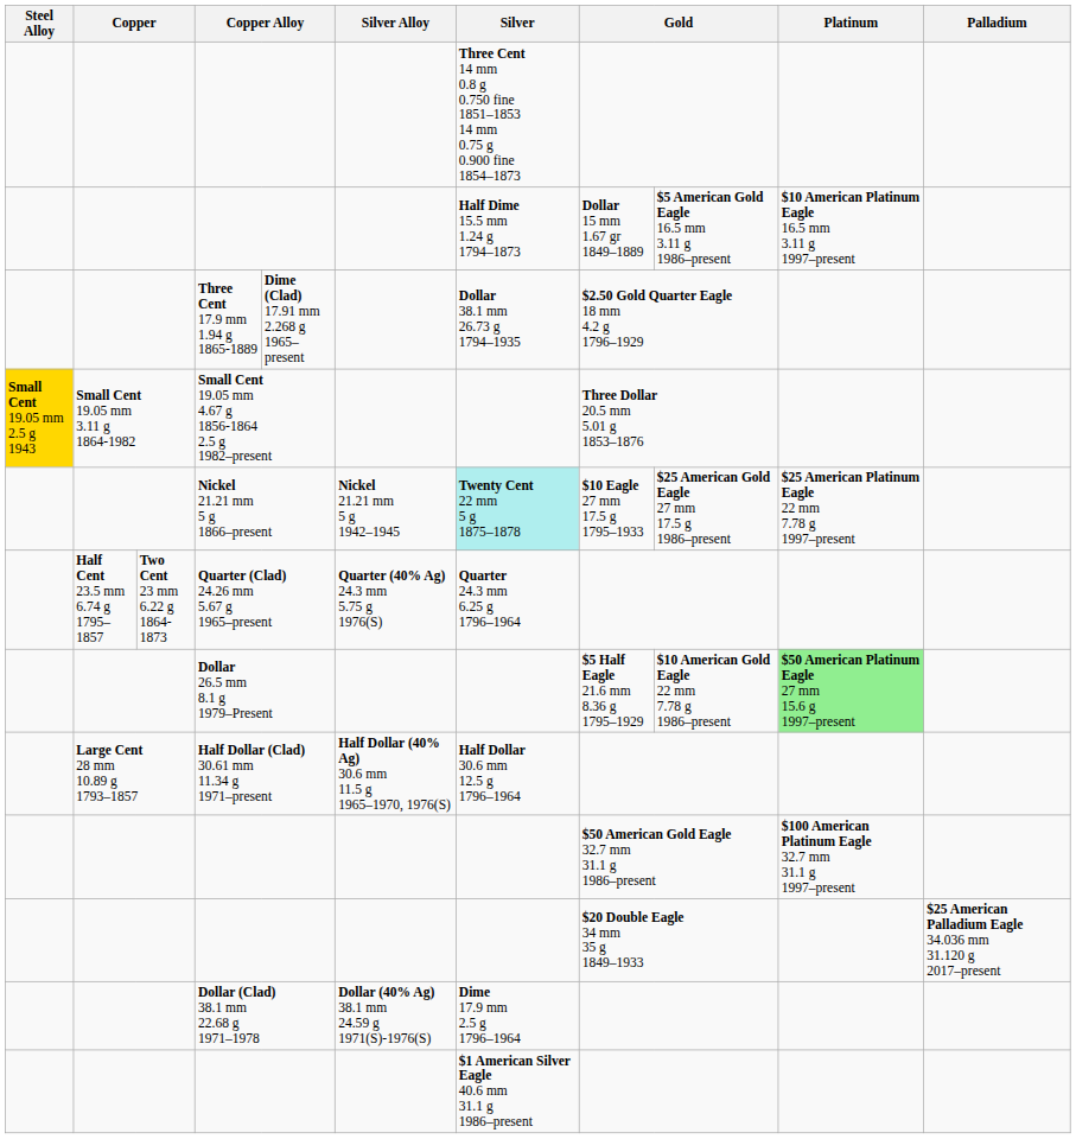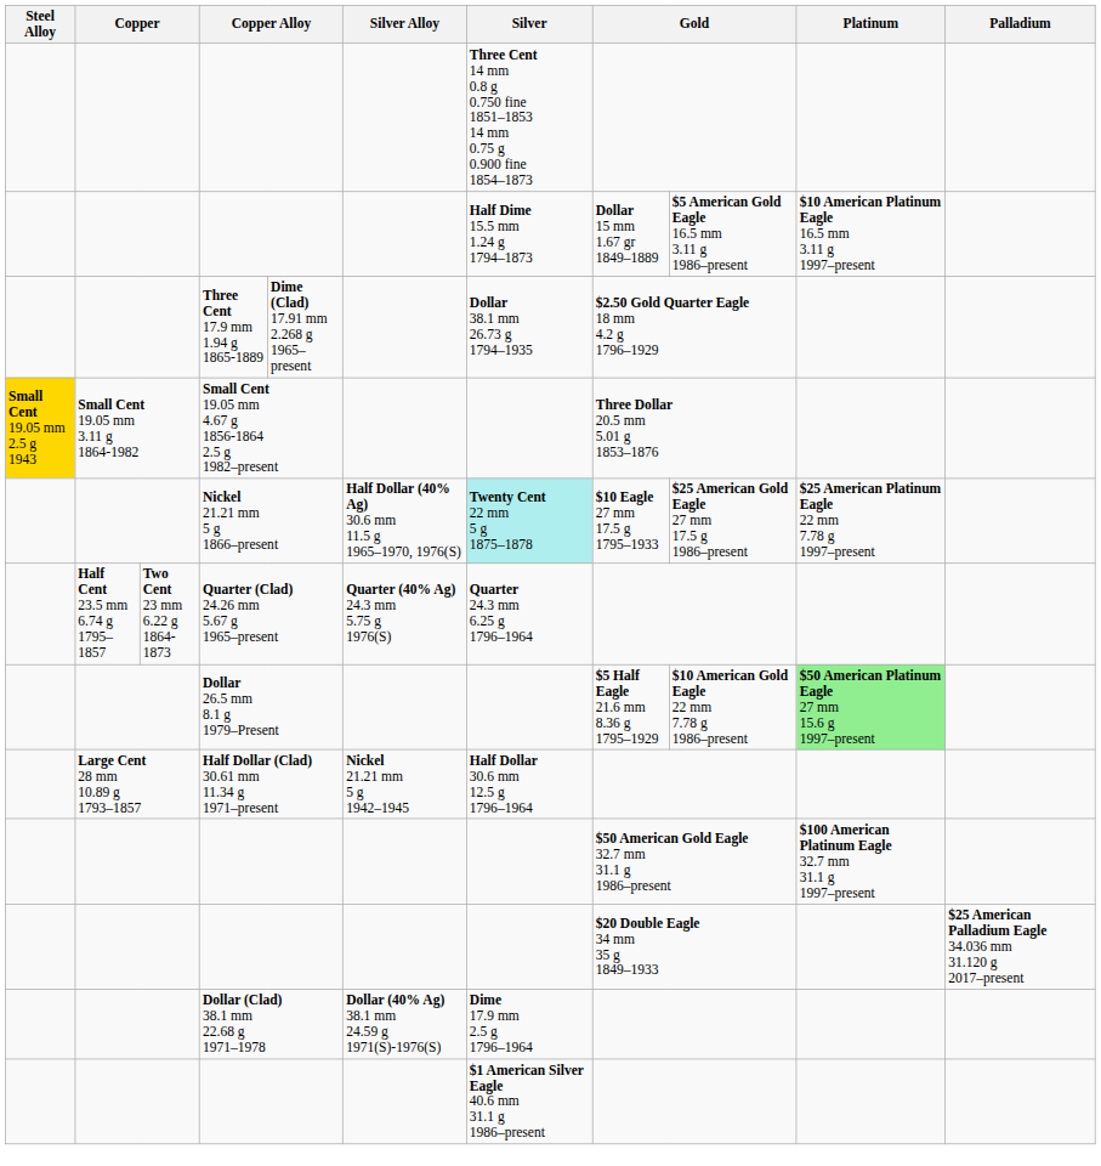Nickel 21.21 mm 5 g 1866–present | Silver Alloy: Nickel 21.21 mm 5 g 1942–1945 -> Half Dollar (40% Ag) 30.6 mm 11.5 g 1965–1970, 1976(S)
Half Dollar (Clad) 30.61 mm 11.34 g 1971–present | Silver Alloy: Half Dollar (40% Ag) 30.6 mm 11.5 g 1965–1970, 1976(S) -> Nickel 21.21 mm 5 g 1942–1945
